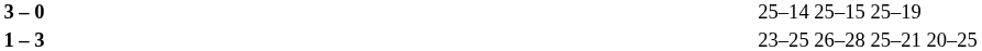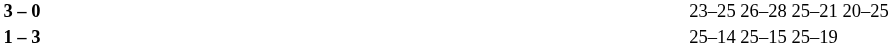3 – 0 | column 4: 25–14 25–15 25–19 -> 23–25 26–28 25–21 20–25
1 – 3 | column 4: 23–25 26–28 25–21 20–25 -> 25–14 25–15 25–19
